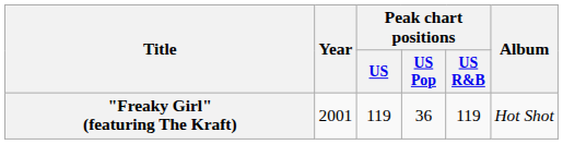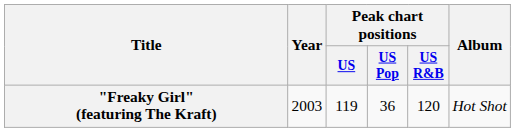"Freaky Girl" (featuring The Kraft) | Year: 2001 -> 2003
"Freaky Girl" (featuring The Kraft) | Peak chart positions / US R&B: 119 -> 120
